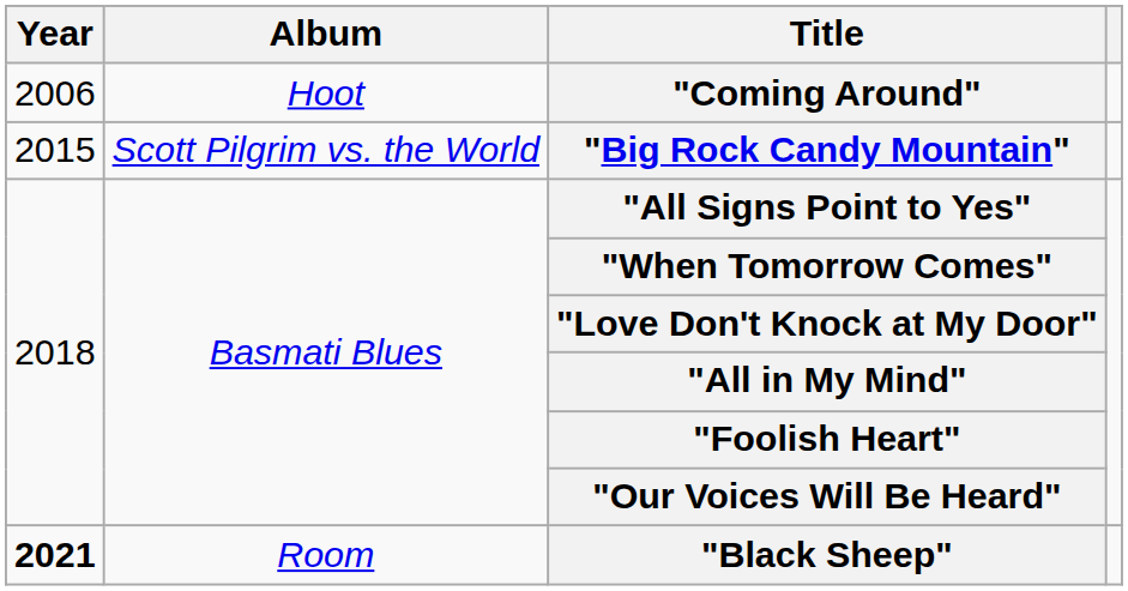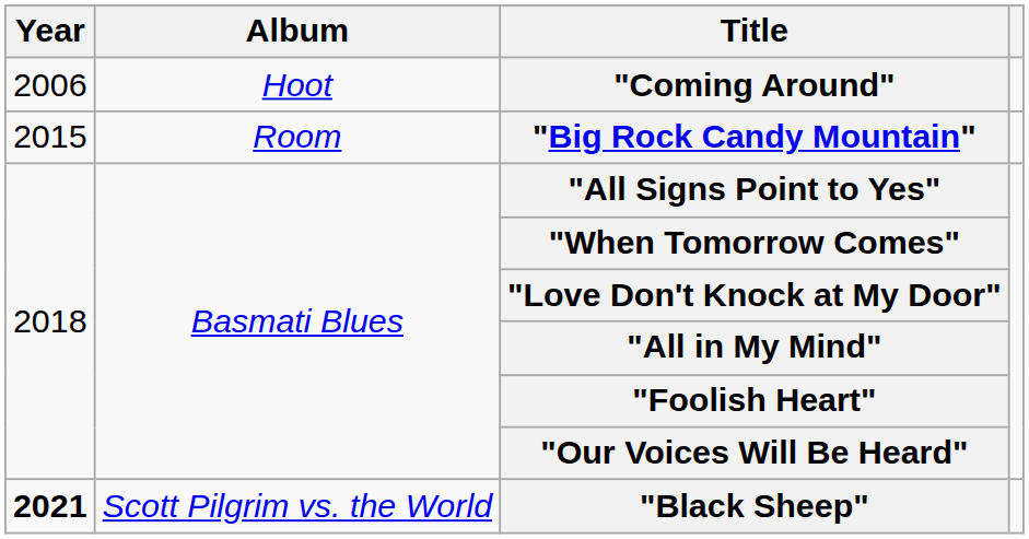"Big Rock Candy Mountain" | Album: Scott Pilgrim vs. the World -> Room
"Black Sheep" | Album: Room -> Scott Pilgrim vs. the World
